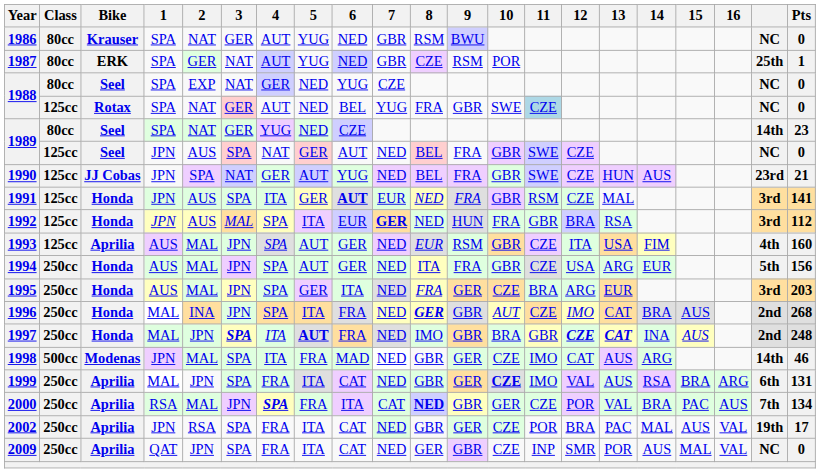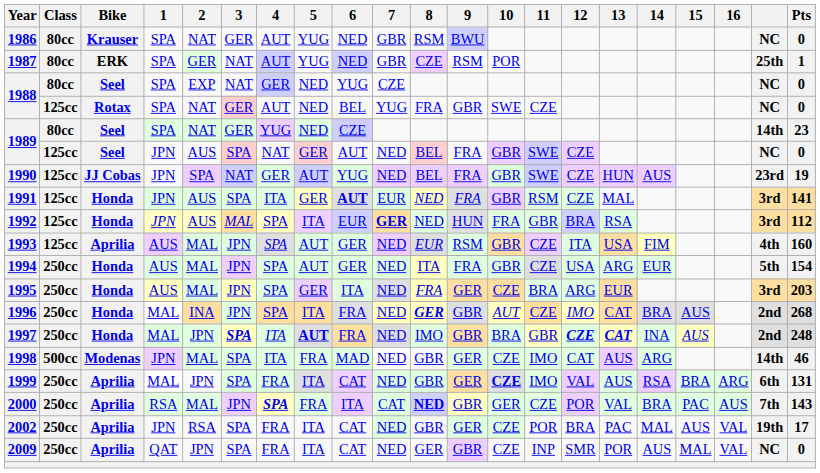1988 / 125cc | 11: lightblue background -> no background
1990 | Pts: 21 -> 19
1994 | Pts: 156 -> 154
2000 | Pts: 134 -> 143
